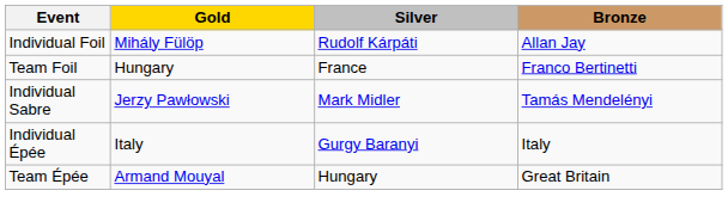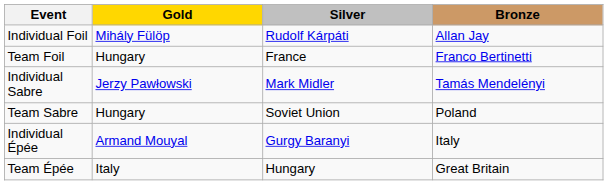+ row: Team Sabre | Hungary | Soviet Union | Poland
Individual Épée | Gold: Italy -> Armand Mouyal
Team Épée | Gold: Armand Mouyal -> Italy
